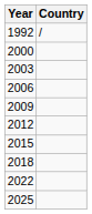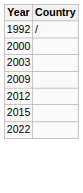- row: 2006
- row: 2018
- row: 2025
